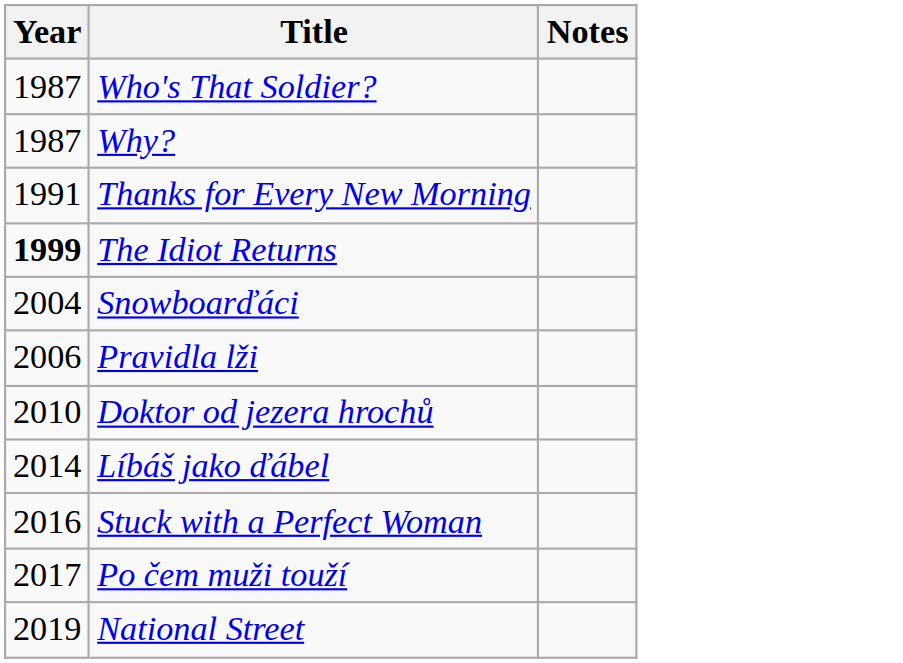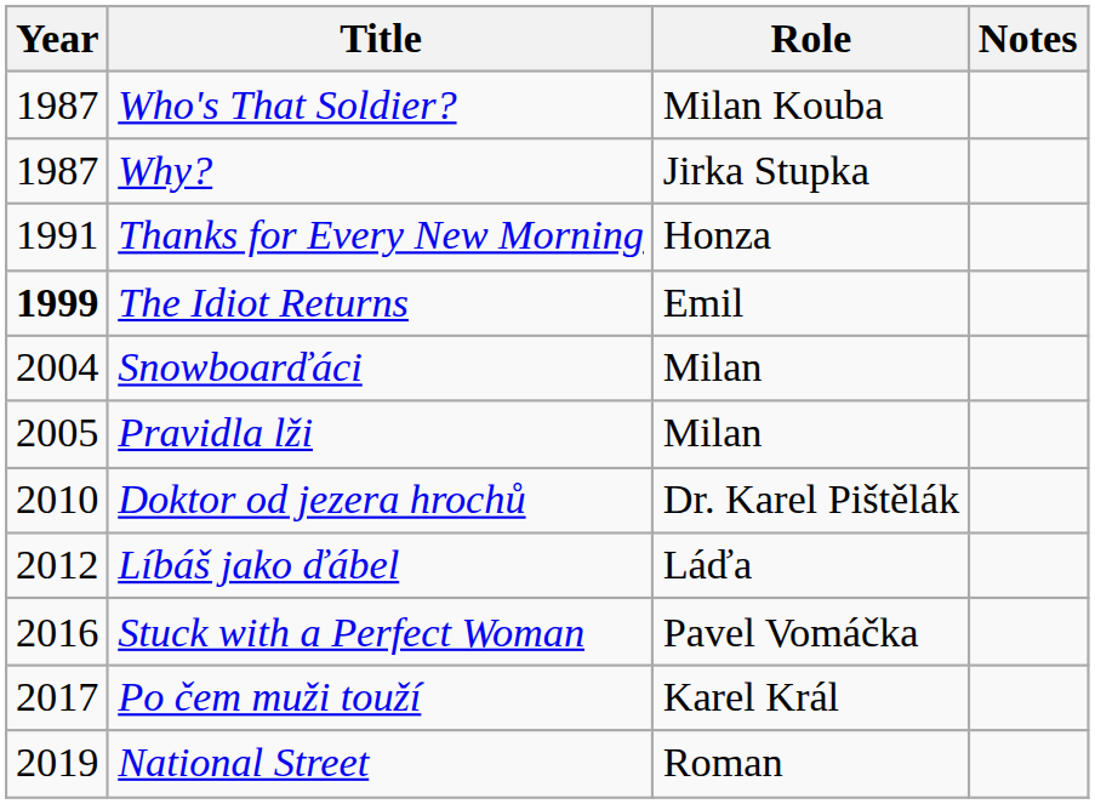+ column: Role | Milan Kouba | Jirka Stupka | Honza | Emil | Milan | Milan | Dr. Karel Pištělák | Láďa | Pavel Vomáčka | Karel Král | Roman
Pravidla lži | Year: 2006 -> 2005
Líbáš jako ďábel | Year: 2014 -> 2012
